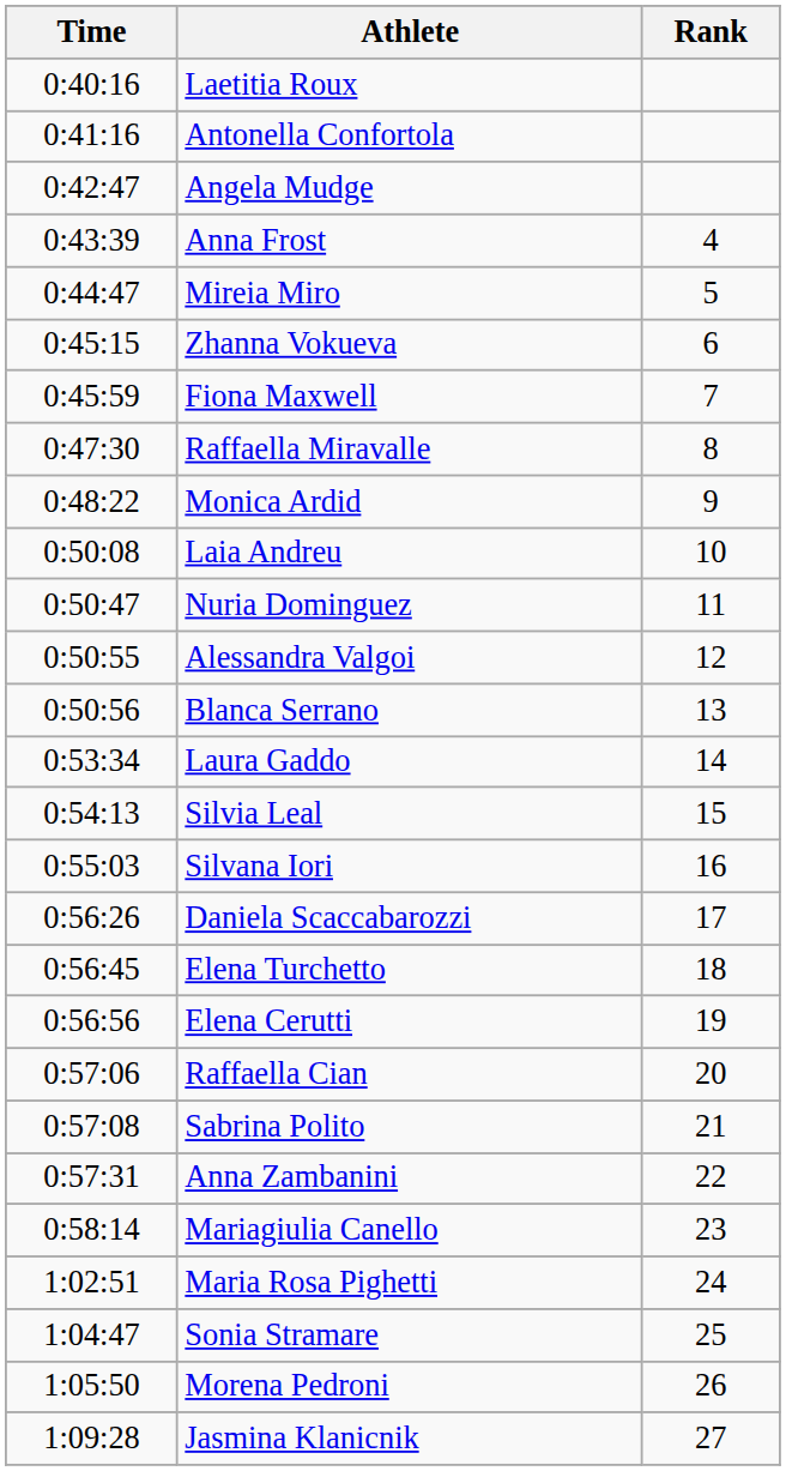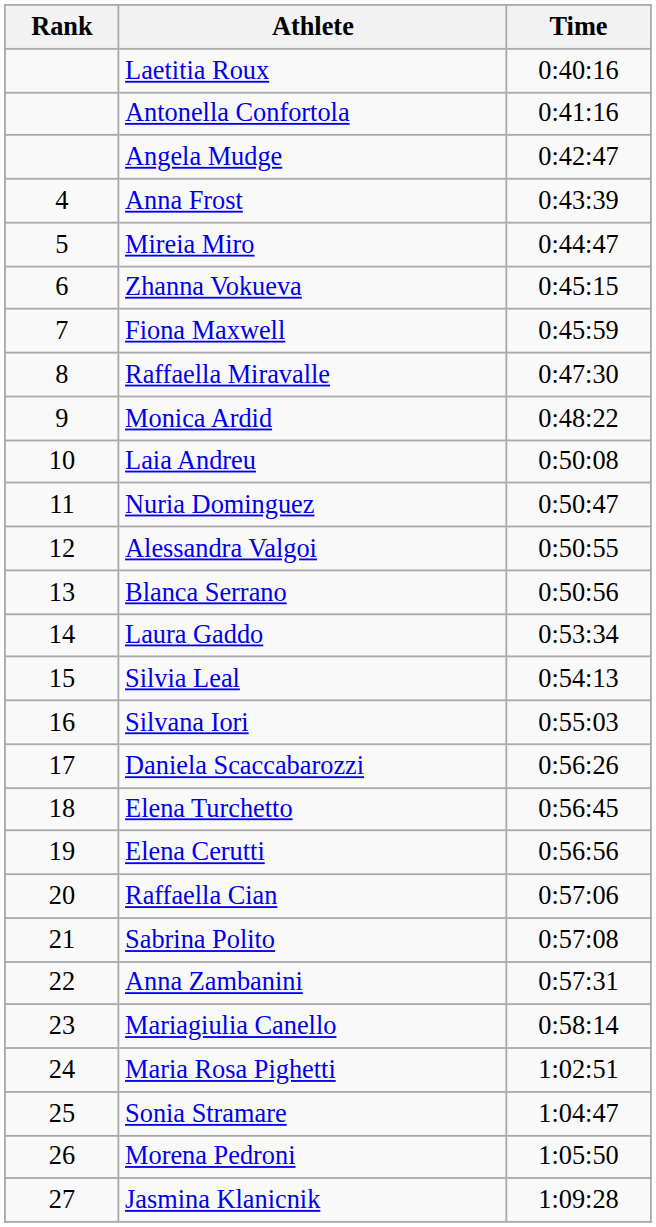columns swapped: Rank <-> Time
